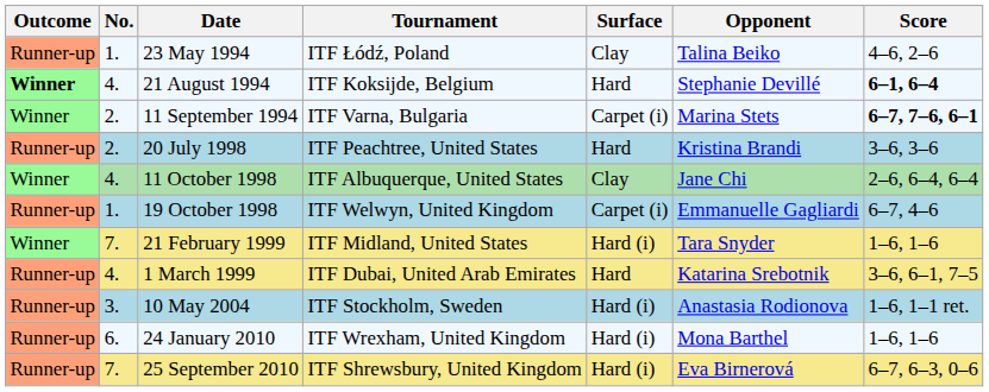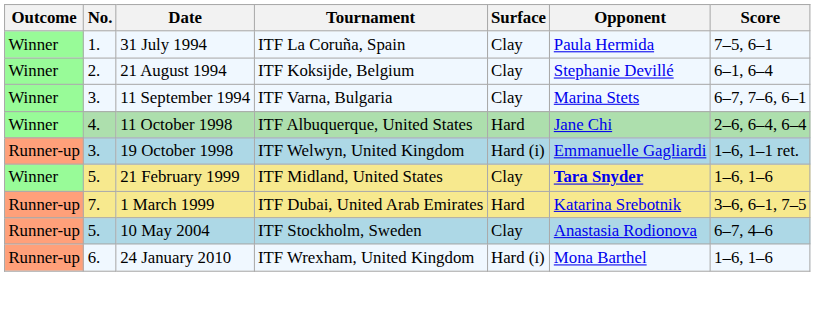- row: Runner-up | 1. | 23 May 1994 | ITF Łódź, Poland | Clay | Talina Beiko | 4–6, 2–6
+ row: Winner | 1. | 31 July 1994 | ITF La Coruña, Spain | Clay | Paula Hermida | 7–5, 6–1
21 August 1994 | Outcome: bold -> normal
21 August 1994 | No.: 4. -> 2.
21 August 1994 | Surface: Hard -> Clay
21 August 1994 | Score: bold -> normal
11 September 1994 | No.: 2. -> 3.
11 September 1994 | Surface: Carpet (i) -> Clay
11 September 1994 | Score: bold -> normal
- row: Runner-up | 2. | 20 July 1998 | ITF Peachtree, United States | Hard | Kristina Brandi | 3–6, 3–6
11 October 1998 | Surface: Clay -> Hard
19 October 1998 | No.: 1. -> 3.
19 October 1998 | Surface: Carpet (i) -> Hard (i)
19 October 1998 | Score: 6–7, 4–6 -> 1–6, 1–1 ret.
21 February 1999 | No.: 7. -> 5.
21 February 1999 | Surface: Hard (i) -> Clay
21 February 1999 | Opponent: normal -> bold
1 March 1999 | No.: 4. -> 7.
10 May 2004 | No.: 3. -> 5.
10 May 2004 | Surface: Hard (i) -> Clay
10 May 2004 | Score: 1–6, 1–1 ret. -> 6–7, 4–6
- row: Runner-up | 7. | 25 September 2010 | ITF Shrewsbury, United Kingdom | Hard (i) | Eva Birnerová | 6–7, 6–3, 0–6
